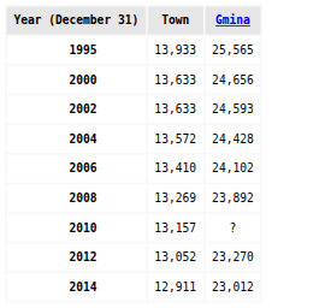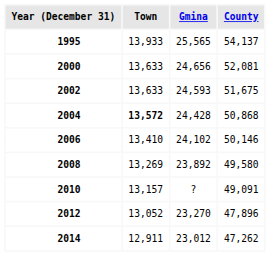+ column: County | 54,137 | 52,081 | 51,675 | 50,868 | 50,146 | 49,580 | 49,091 | 47,896 | 47,262
2004 | Town: normal -> bold
